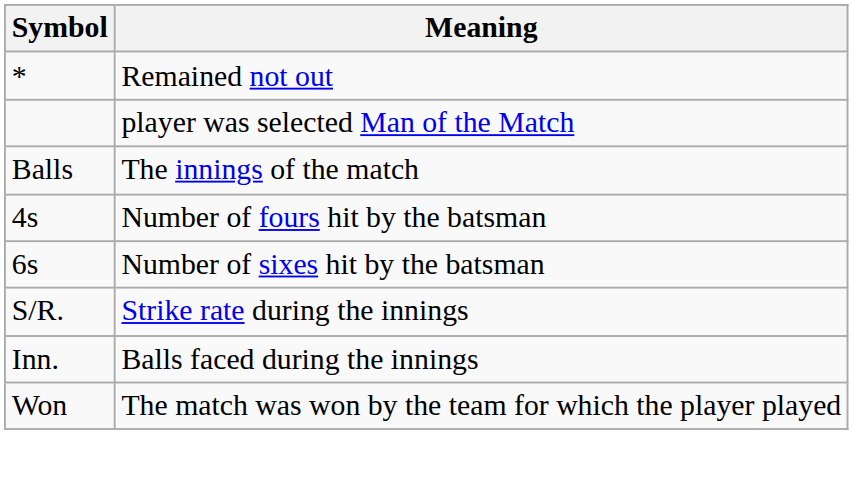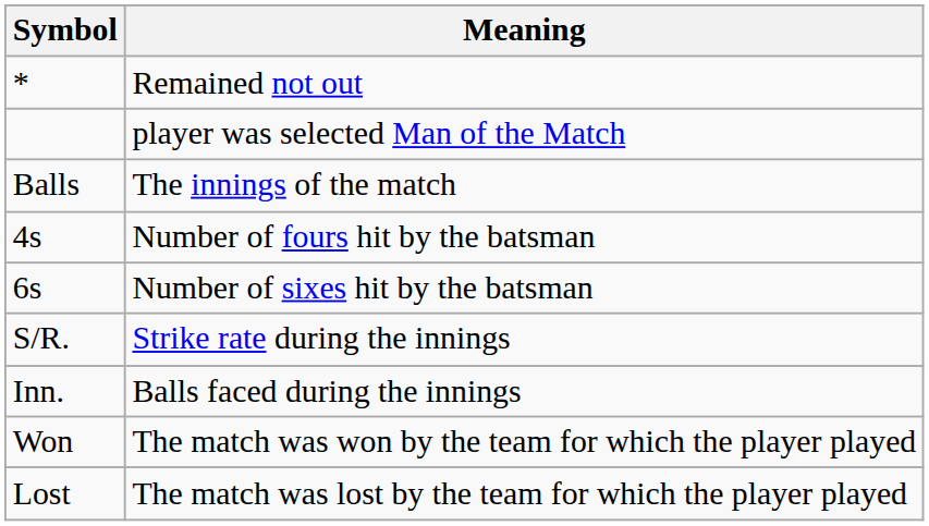+ row: Lost | The match was lost by the team for which the player played
